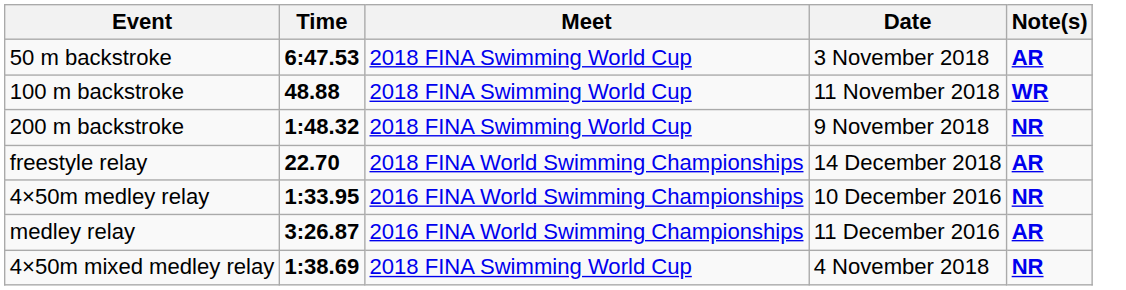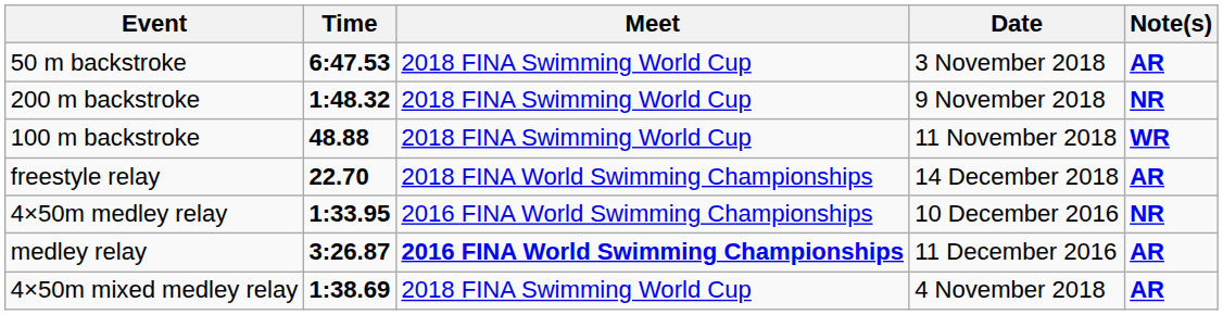rows swapped: 100 m backstroke <-> 200 m backstroke
medley relay | Meet: normal -> bold
4×50m mixed medley relay | Note(s): NR -> AR
